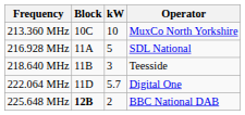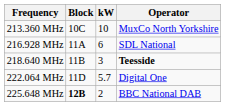216.928 MHz | kW: 5 -> 6
218.640 MHz | Operator: normal -> bold
